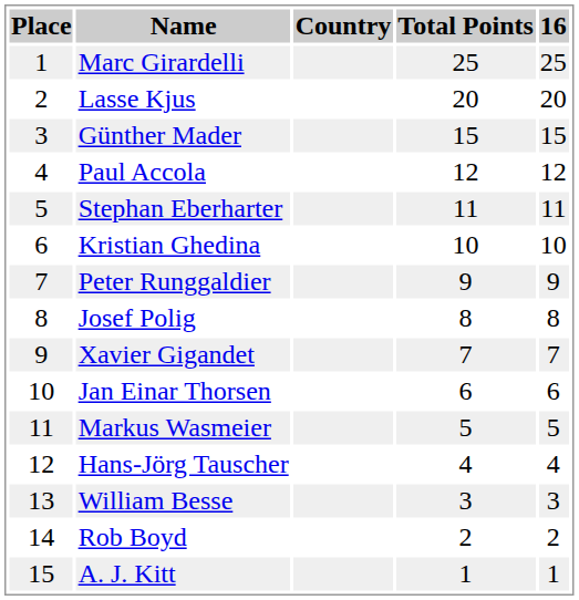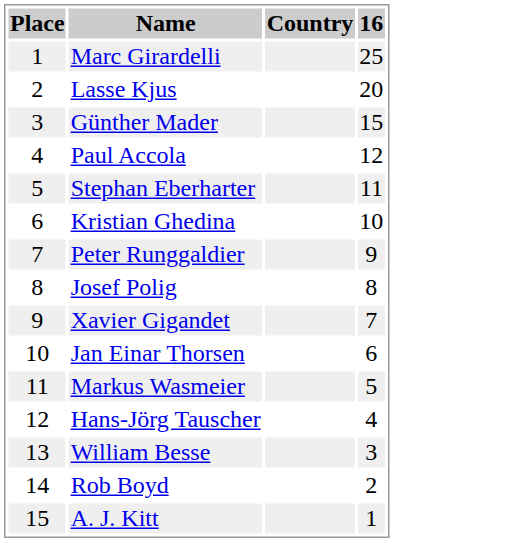- column: Total Points | 25 | 20 | 15 | 12 | 11 | 10 | 9 | 8 | 7 | 6 | 5 | 4 | 3 | 2 | 1
